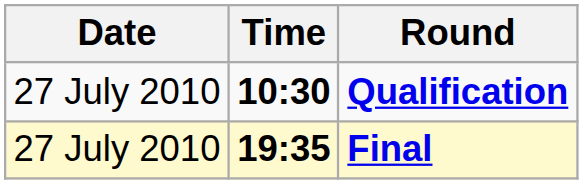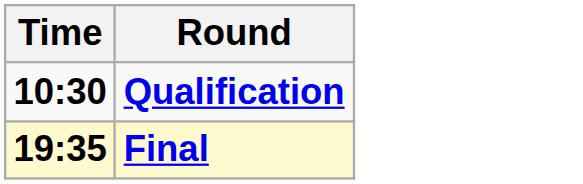- column: Date | 27 July 2010 | 27 July 2010
